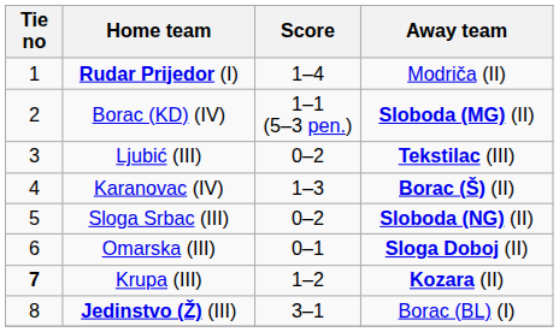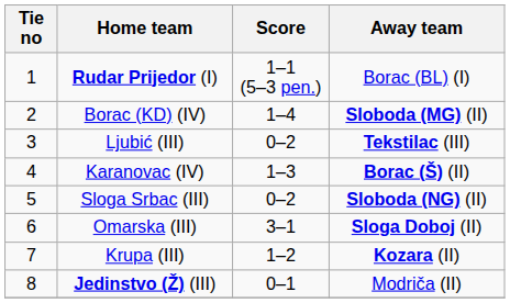Rudar Prijedor (I) | Score: 1–4 -> 1–1 (5–3 pen.)
Rudar Prijedor (I) | Away team: Modriča (II) -> Borac (BL) (I)
Borac (KD) (IV) | Score: 1–1 (5–3 pen.) -> 1–4
Omarska (III) | Score: 0–1 -> 3–1
Krupa (III) | Tie no: bold -> normal
Jedinstvo (Ž) (III) | Score: 3–1 -> 0–1
Jedinstvo (Ž) (III) | Away team: Borac (BL) (I) -> Modriča (II)
